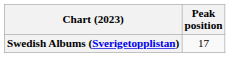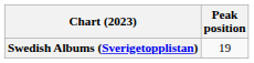Swedish Albums (Sverigetopplistan) | Peak position: 17 -> 19
